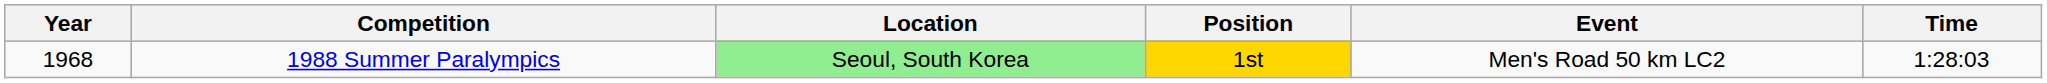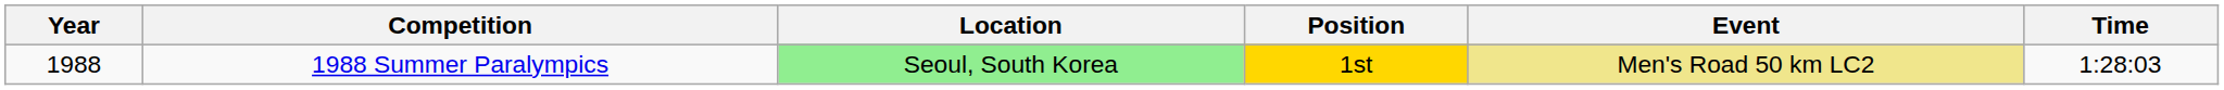1988 Summer Paralympics | Year: 1968 -> 1988
1988 Summer Paralympics | Event: no background -> khaki background
